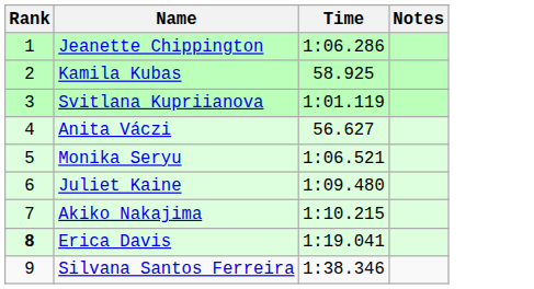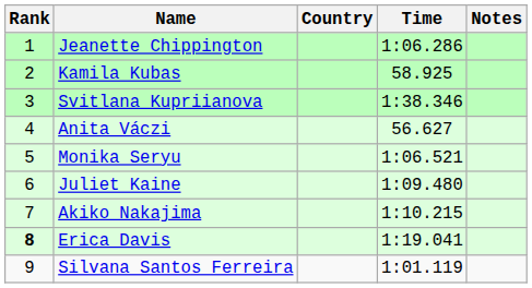+ column: Country
Svitlana Kupriianova | Time: 1:01.119 -> 1:38.346
Silvana Santos Ferreira | Time: 1:38.346 -> 1:01.119
